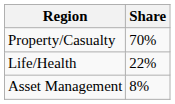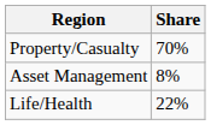rows swapped: Life/Health <-> Asset Management
